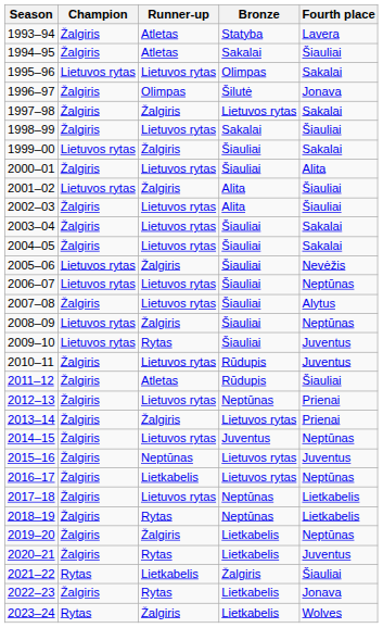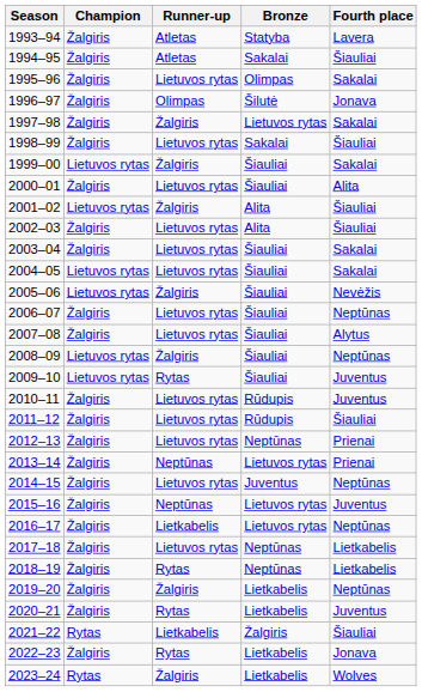1995–96 | Champion: Lietuvos rytas -> Žalgiris
2004–05 | Champion: Žalgiris -> Lietuvos rytas
2006–07 | Champion: Lietuvos rytas -> Žalgiris
2011–12 | Runner-up: Atletas -> Lietuvos rytas
2013–14 | Runner-up: Žalgiris -> Neptūnas
